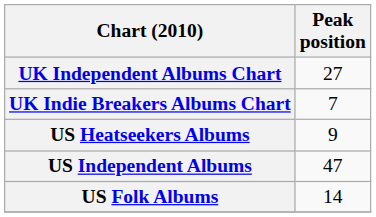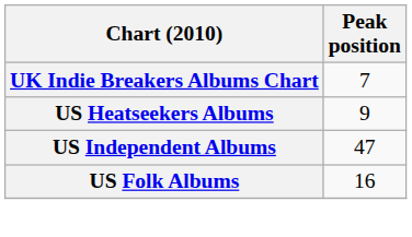- row: UK Independent Albums Chart | 27
US Folk Albums | Peak position: 14 -> 16
